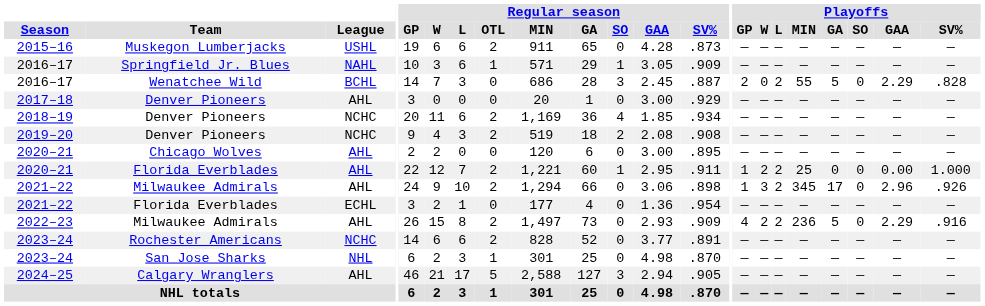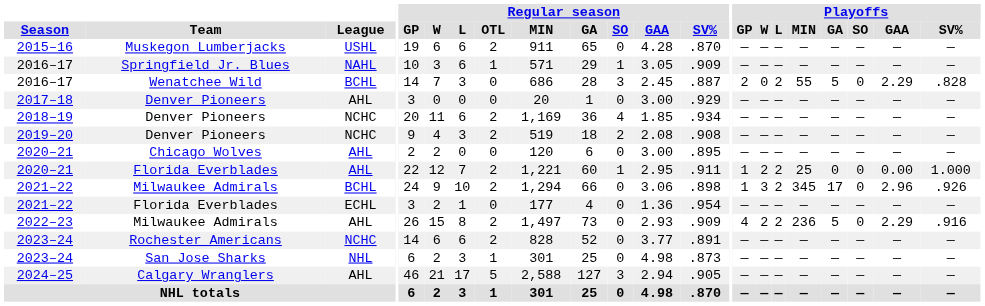2015–16 | Regular season / SV%: .873 -> .870
2021–22 / Milwaukee Admirals | League: AHL -> BCHL
2023–24 / San Jose Sharks | Regular season / SV%: .870 -> .873
